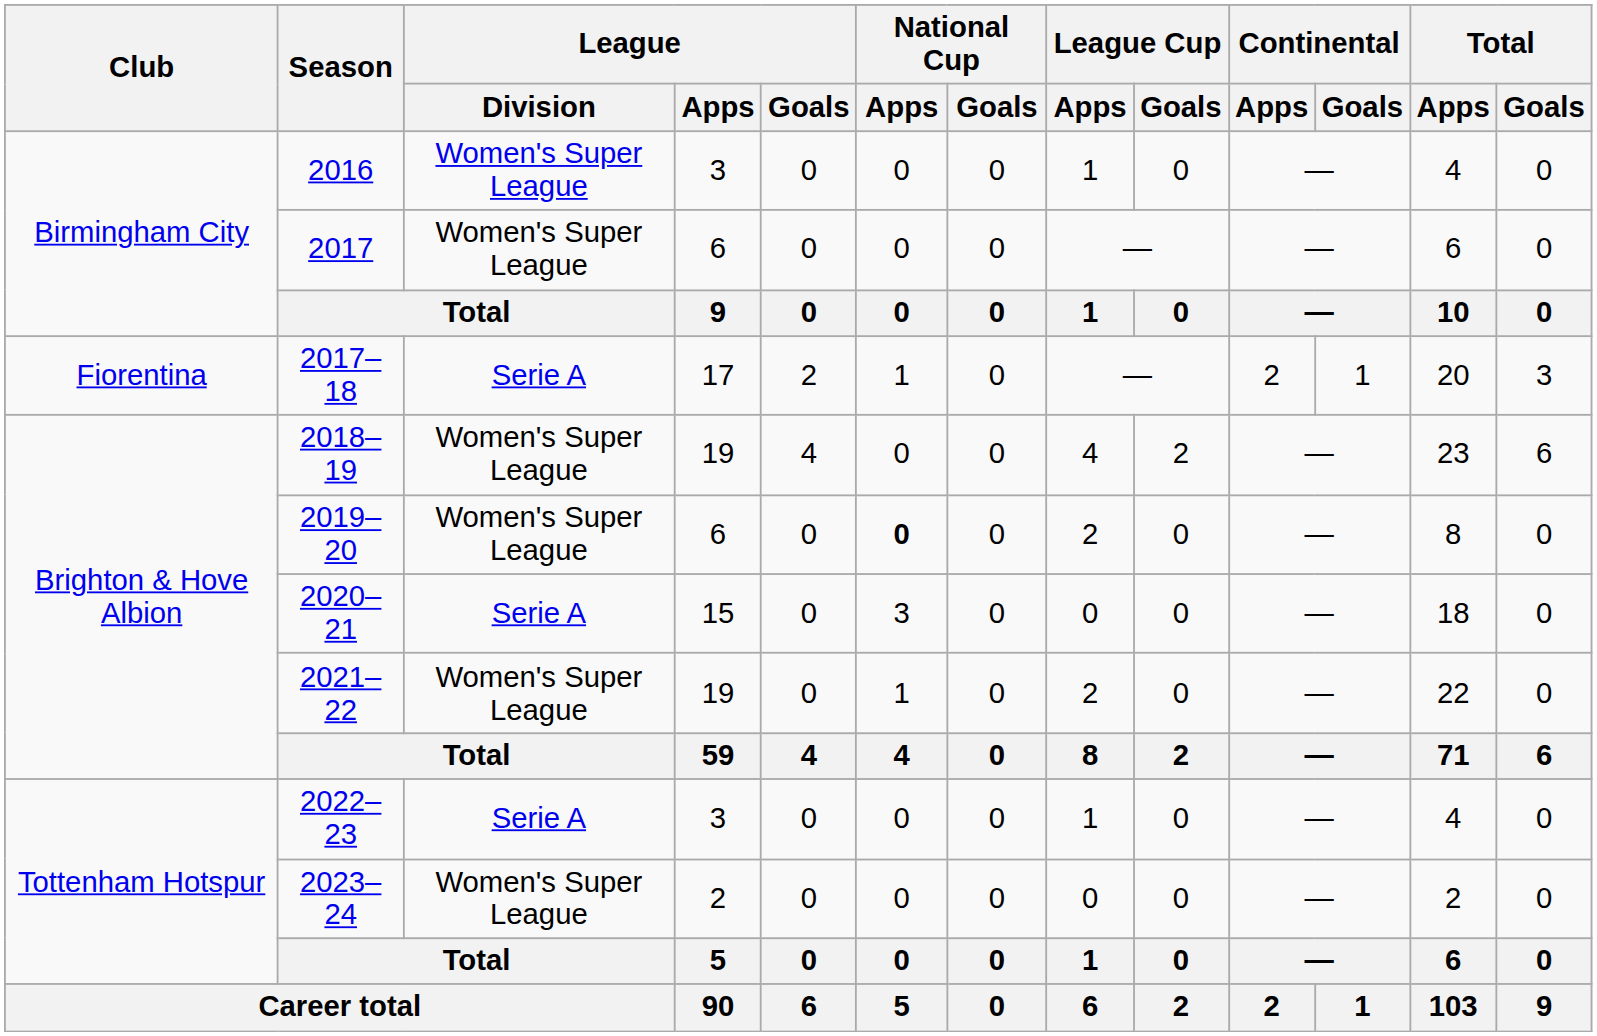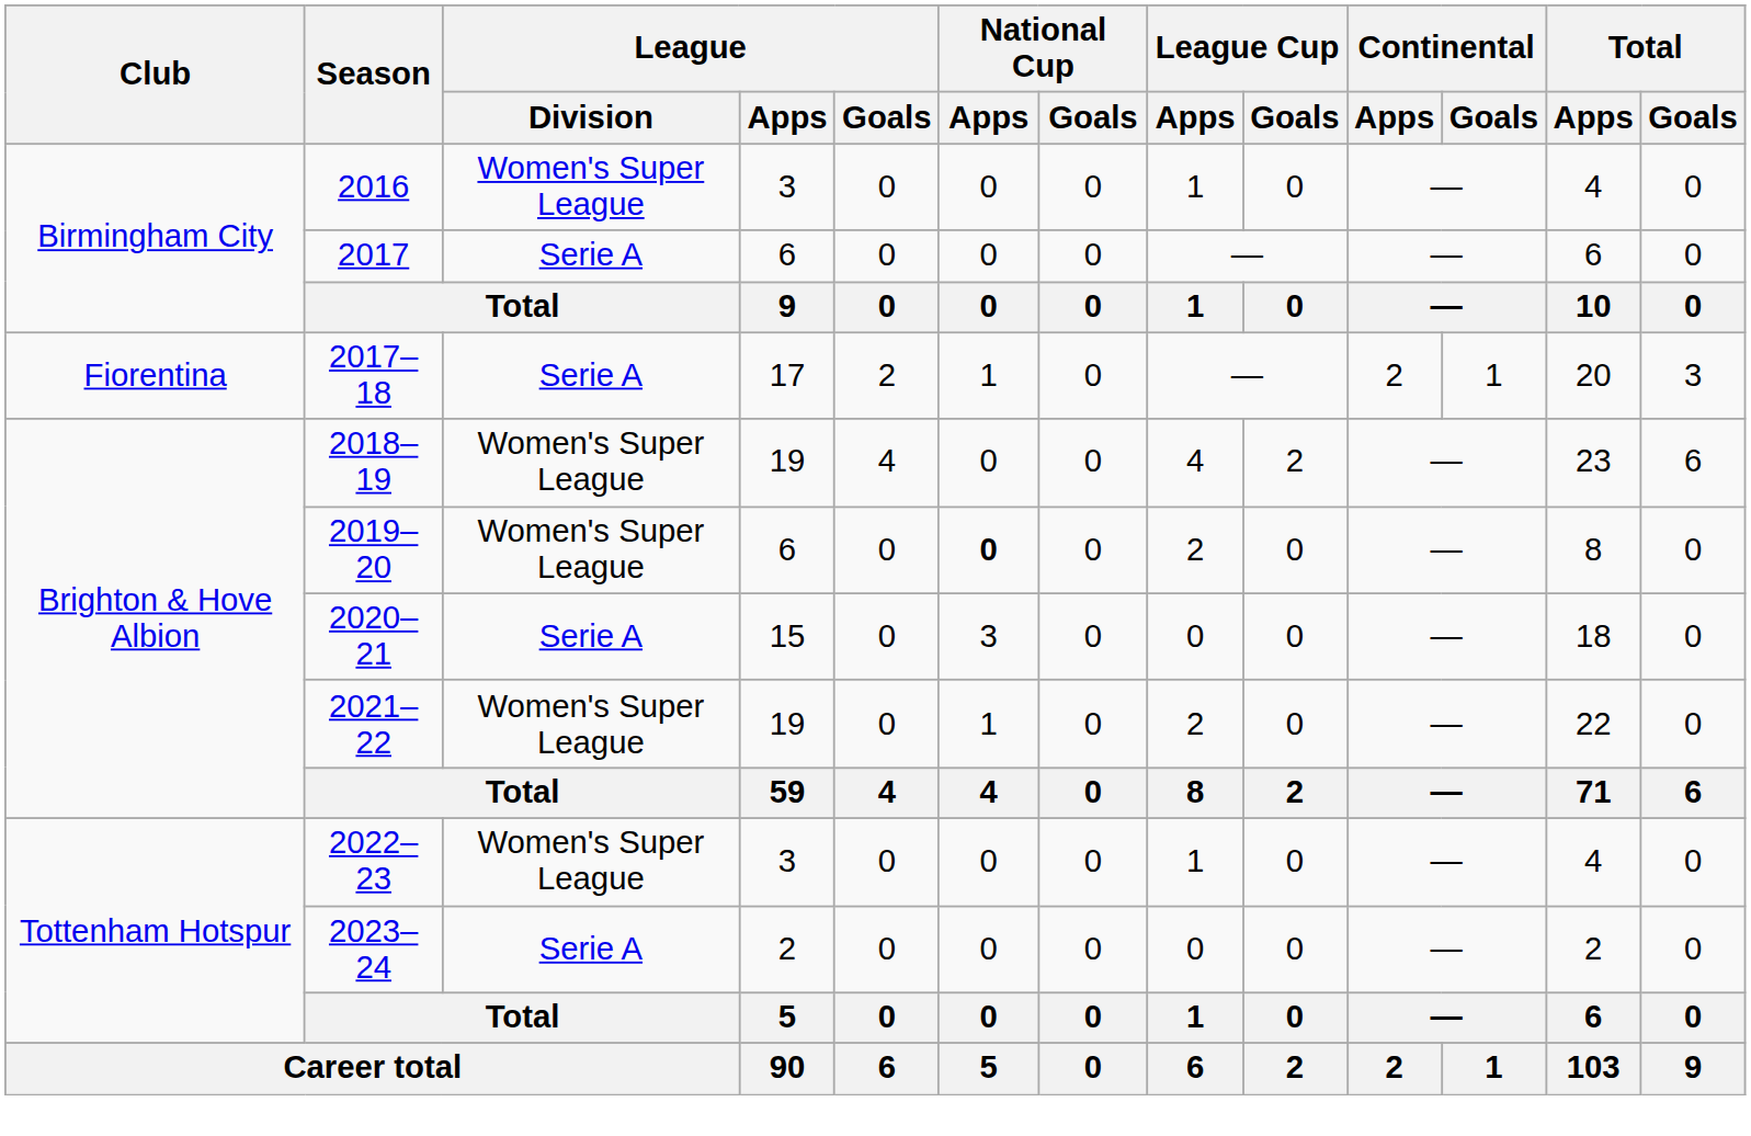2017 | League / Division: Women's Super League -> Serie A
2022–23 | League / Division: Serie A -> Women's Super League
2023–24 | League / Division: Women's Super League -> Serie A
